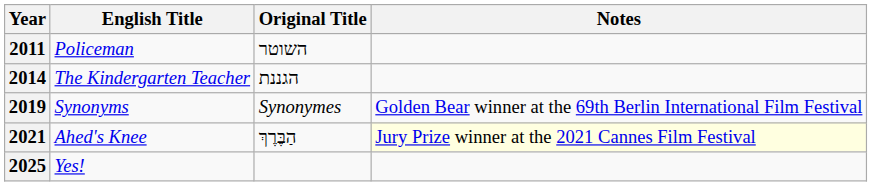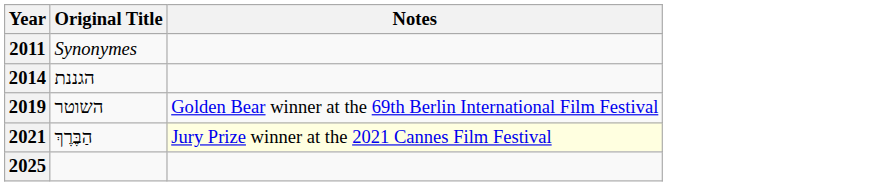- column: English Title | Policeman | The Kindergarten Teacher | Synonyms | Ahed's Knee | Yes!
2011 | Original Title: השוטר -> Synonymes
2019 | Original Title: Synonymes -> השוטר
